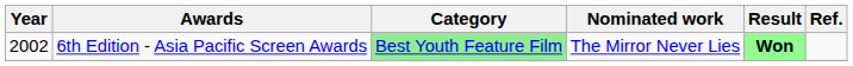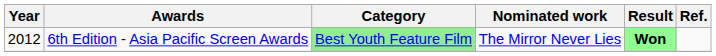6th Edition - Asia Pacific Screen Awards | Year: 2002 -> 2012
